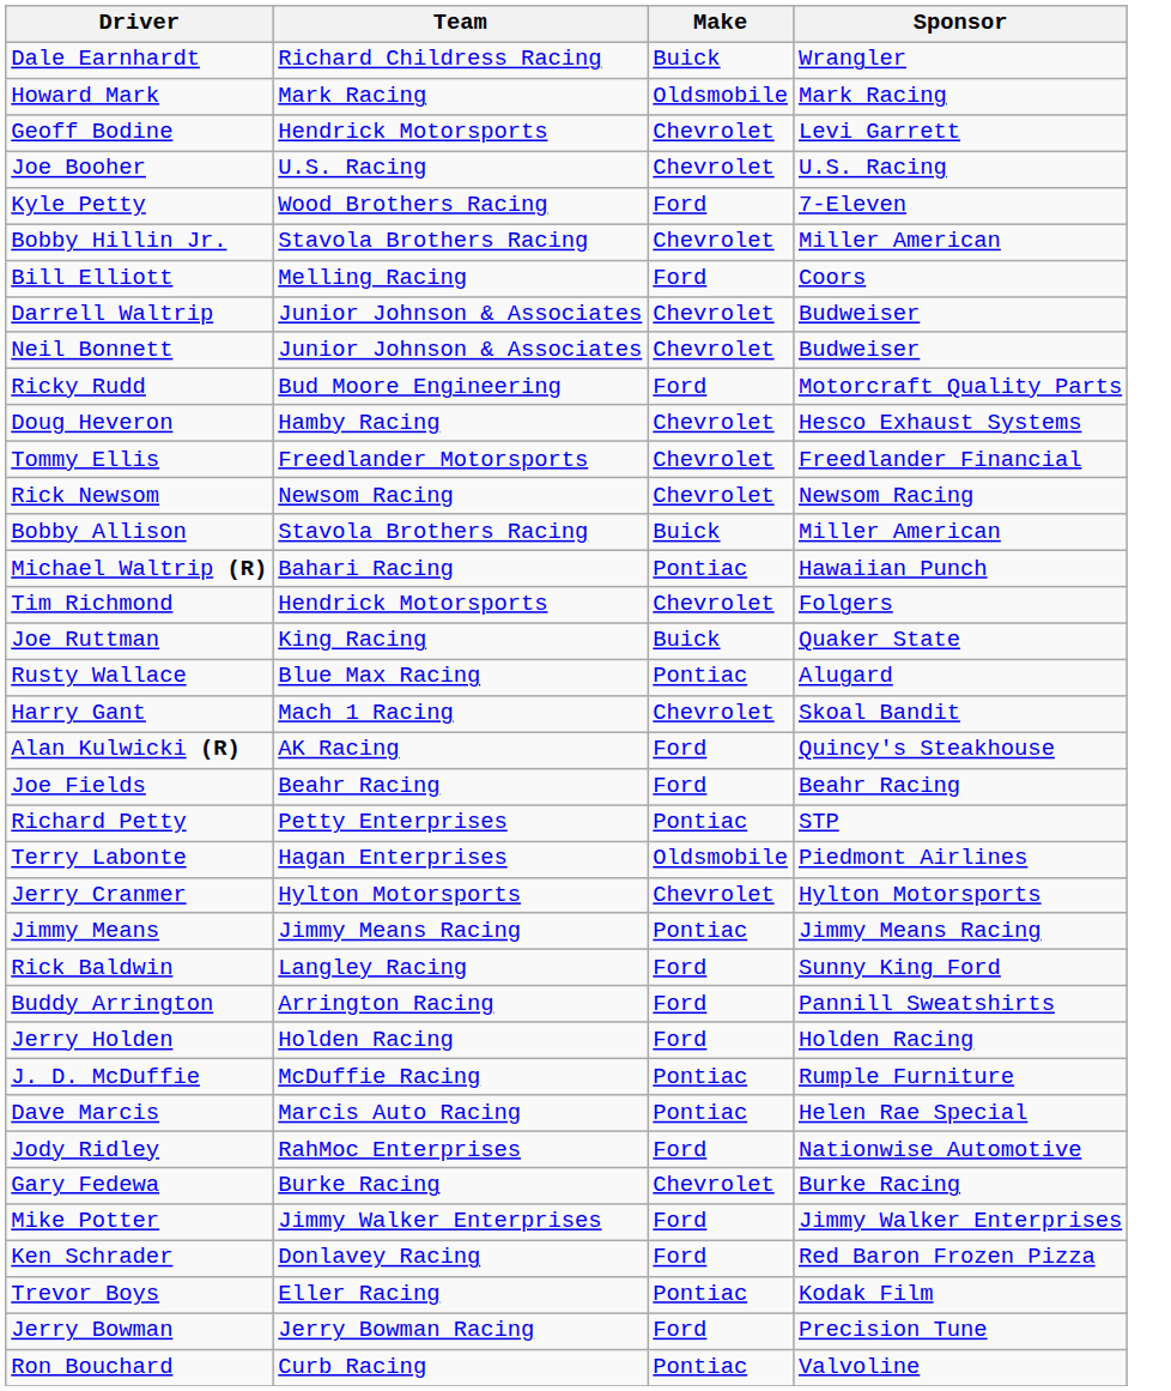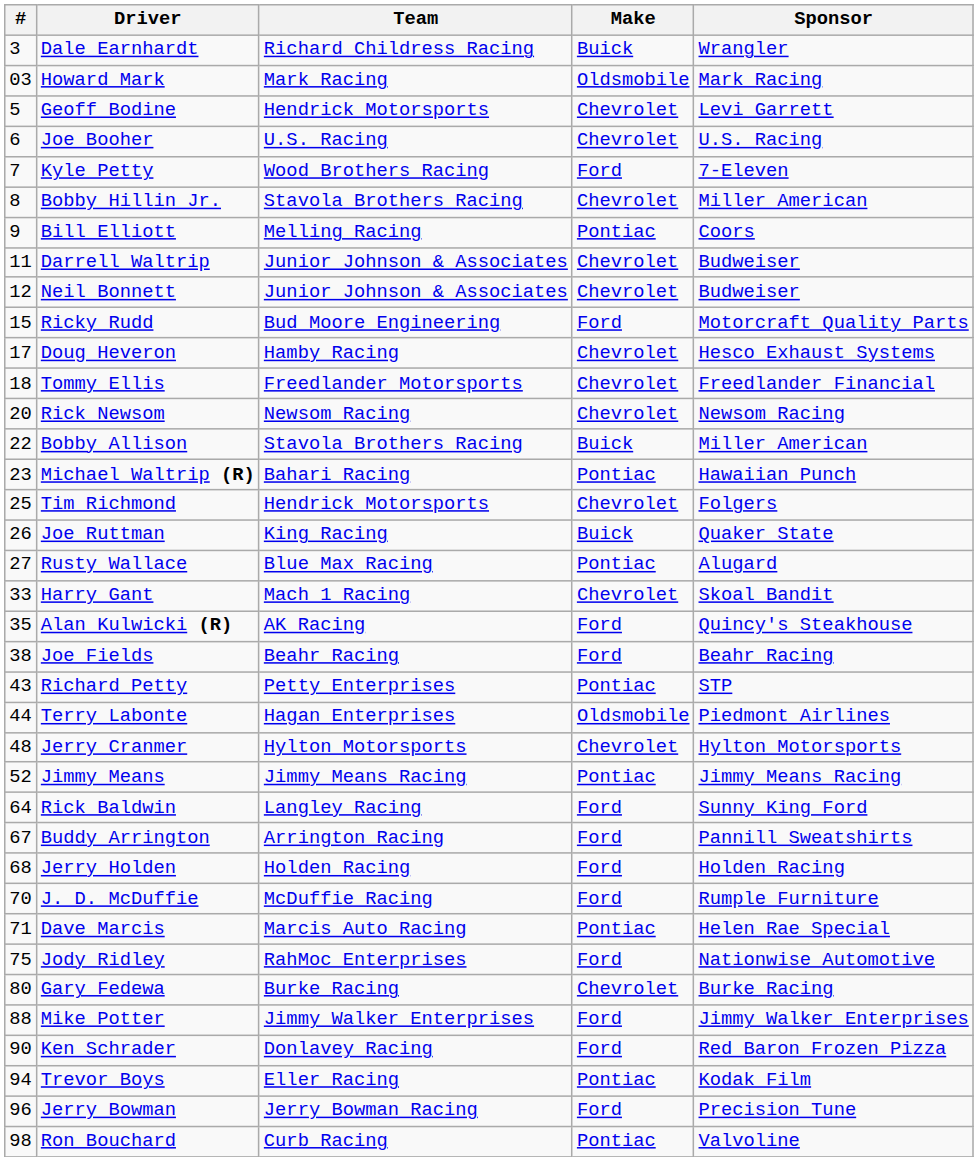+ column: # | 3 | 03 | 5 | 6 | 7 | 8 | 9 | 11 | 12 | 15 | 17 | 18 | 20 | 22 | 23 | 25 | 26 | 27 | 33 | 35 | 38 | 43 | 44 | 48 | 52 | 64 | 67 | 68 | 70 | 71 | 75 | 80 | 88 | 90 | 94 | 96 | 98
Bill Elliott | Make: Ford -> Pontiac
J. D. McDuffie | Make: Pontiac -> Ford
